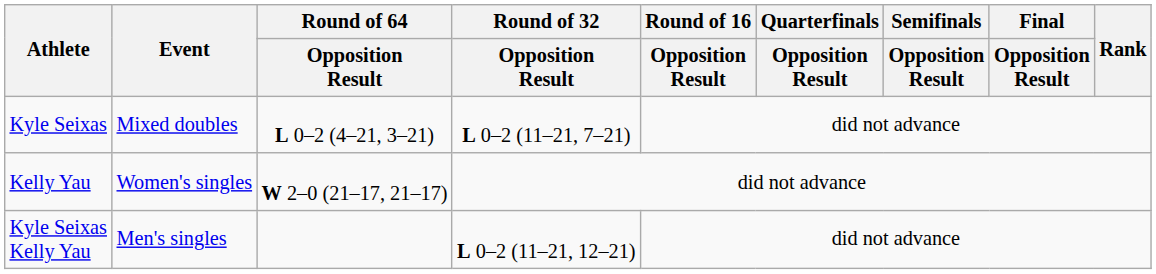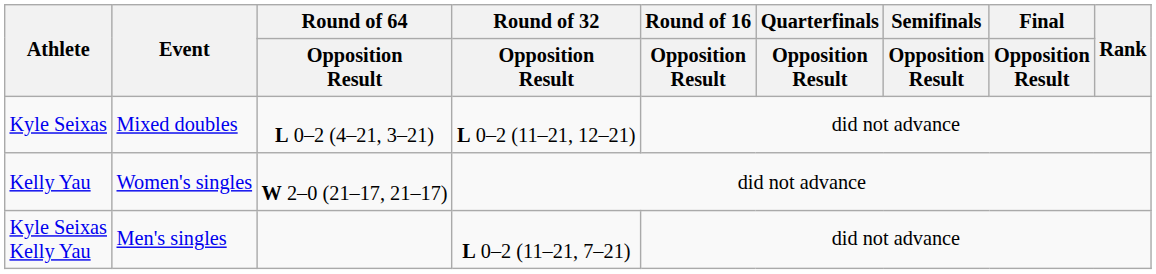Kyle Seixas | Round of 32 / Opposition Result: L 0–2 (11–21, 7–21) -> L 0–2 (11–21, 12–21)
Kyle Seixas Kelly Yau | Round of 32 / Opposition Result: L 0–2 (11–21, 12–21) -> L 0–2 (11–21, 7–21)
